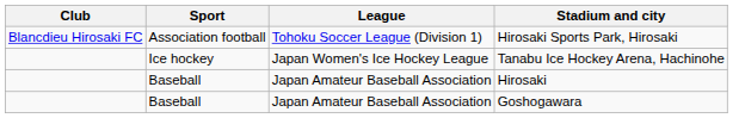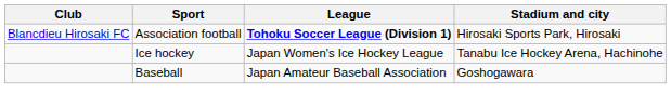Hirosaki Sports Park, Hirosaki | League: normal -> bold
- row: Baseball | Japan Amateur Baseball Association | Hirosaki
